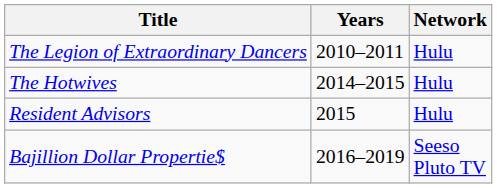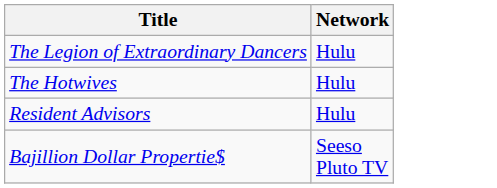- column: Years | 2010–2011 | 2014–2015 | 2015 | 2016–2019
